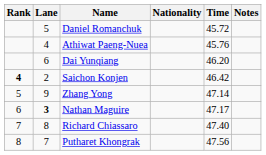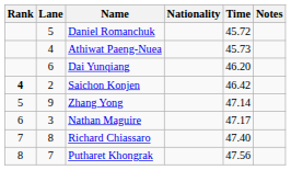Athiwat Paeng-Nuea | Time: 45.76 -> 45.73
Nathan Maguire | Lane: bold -> normal
